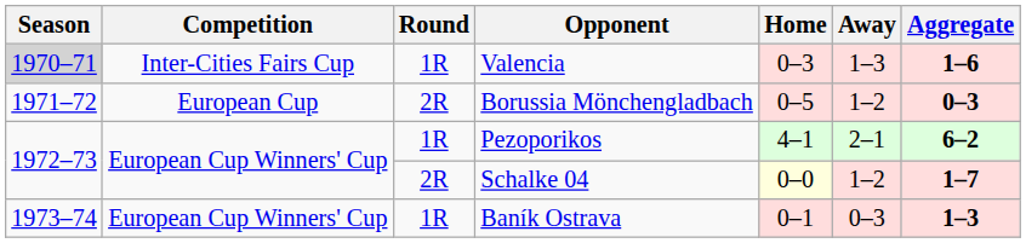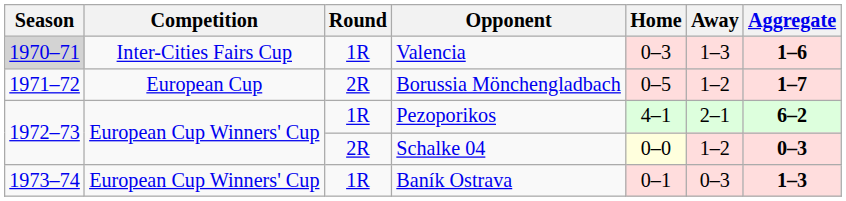Borussia Mönchengladbach | Aggregate: 0–3 -> 1–7
Schalke 04 | Aggregate: 1–7 -> 0–3
